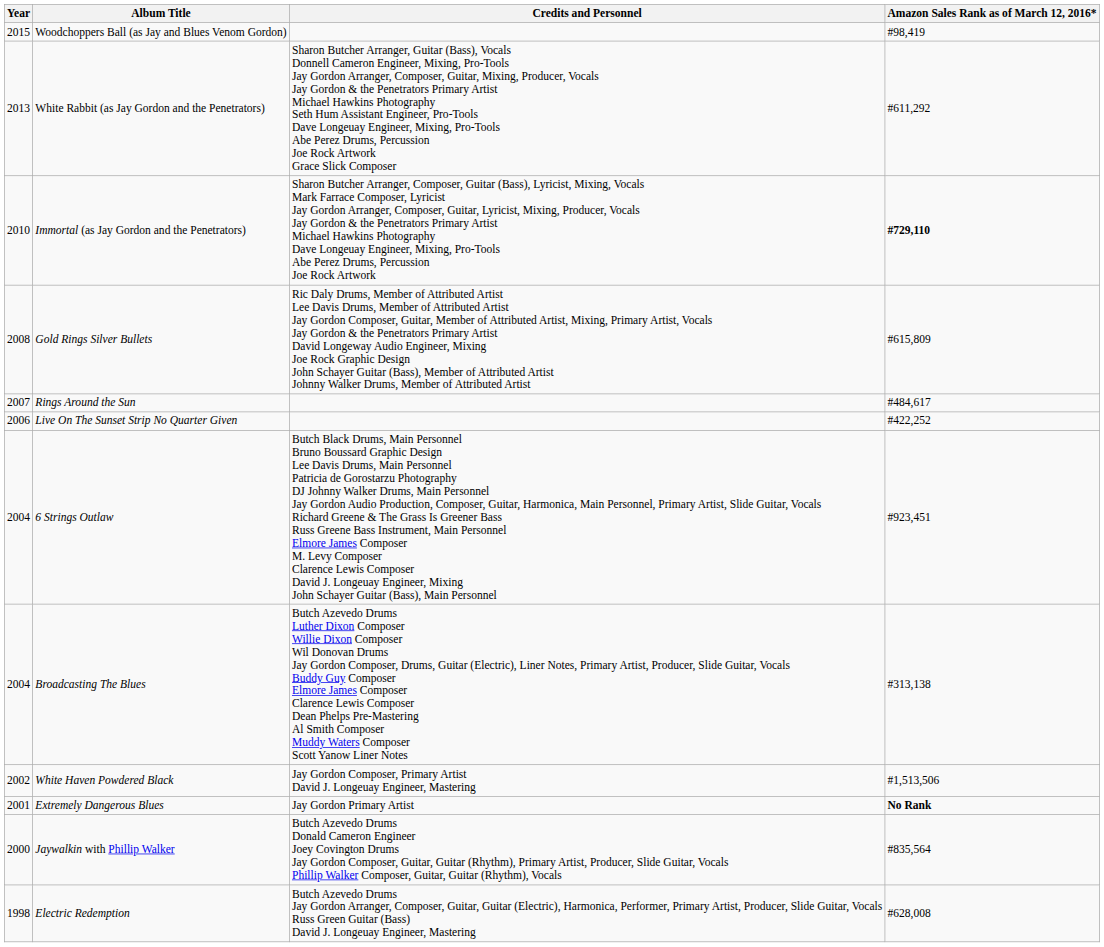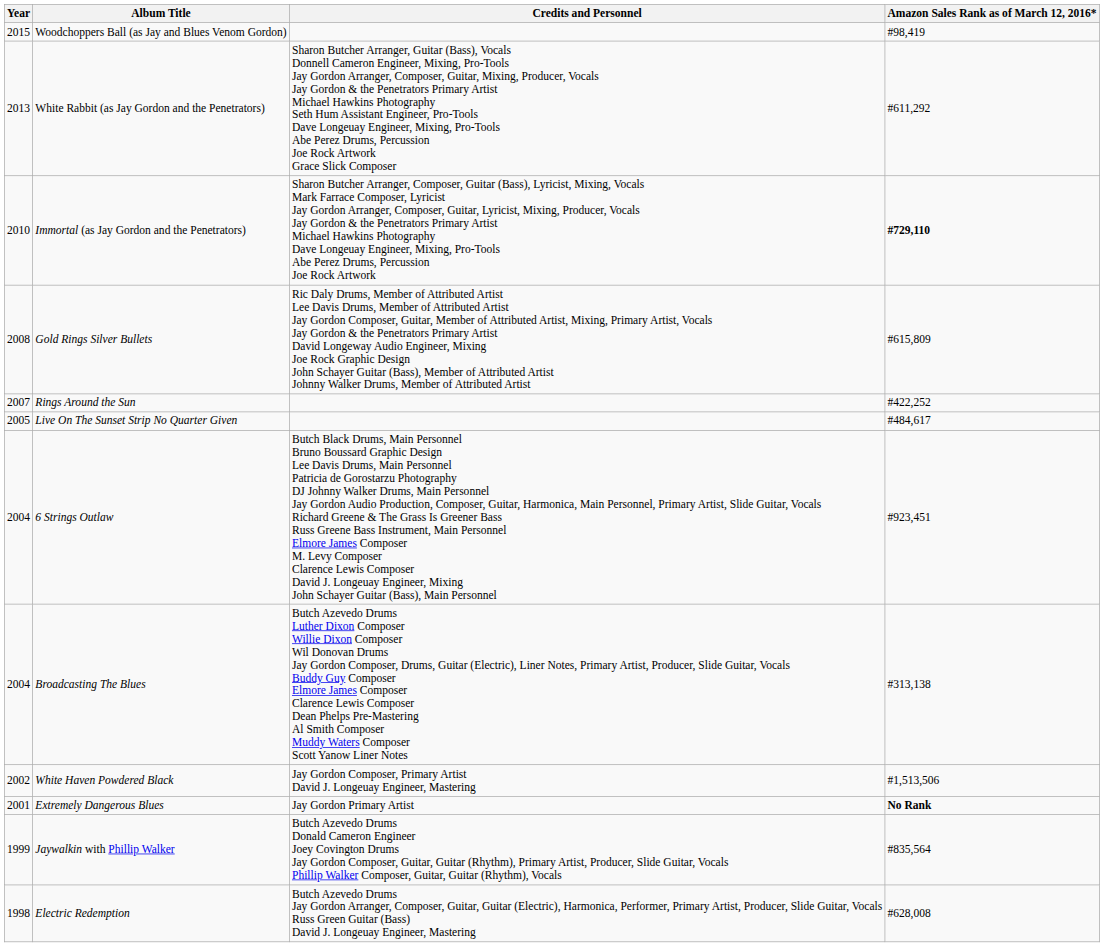Rings Around the Sun | Amazon Sales Rank as of March 12, 2016*: #484,617 -> #422,252
Live On The Sunset Strip No Quarter Given | Year: 2006 -> 2005
Live On The Sunset Strip No Quarter Given | Amazon Sales Rank as of March 12, 2016*: #422,252 -> #484,617
Jaywalkin with Phillip Walker | Year: 2000 -> 1999
